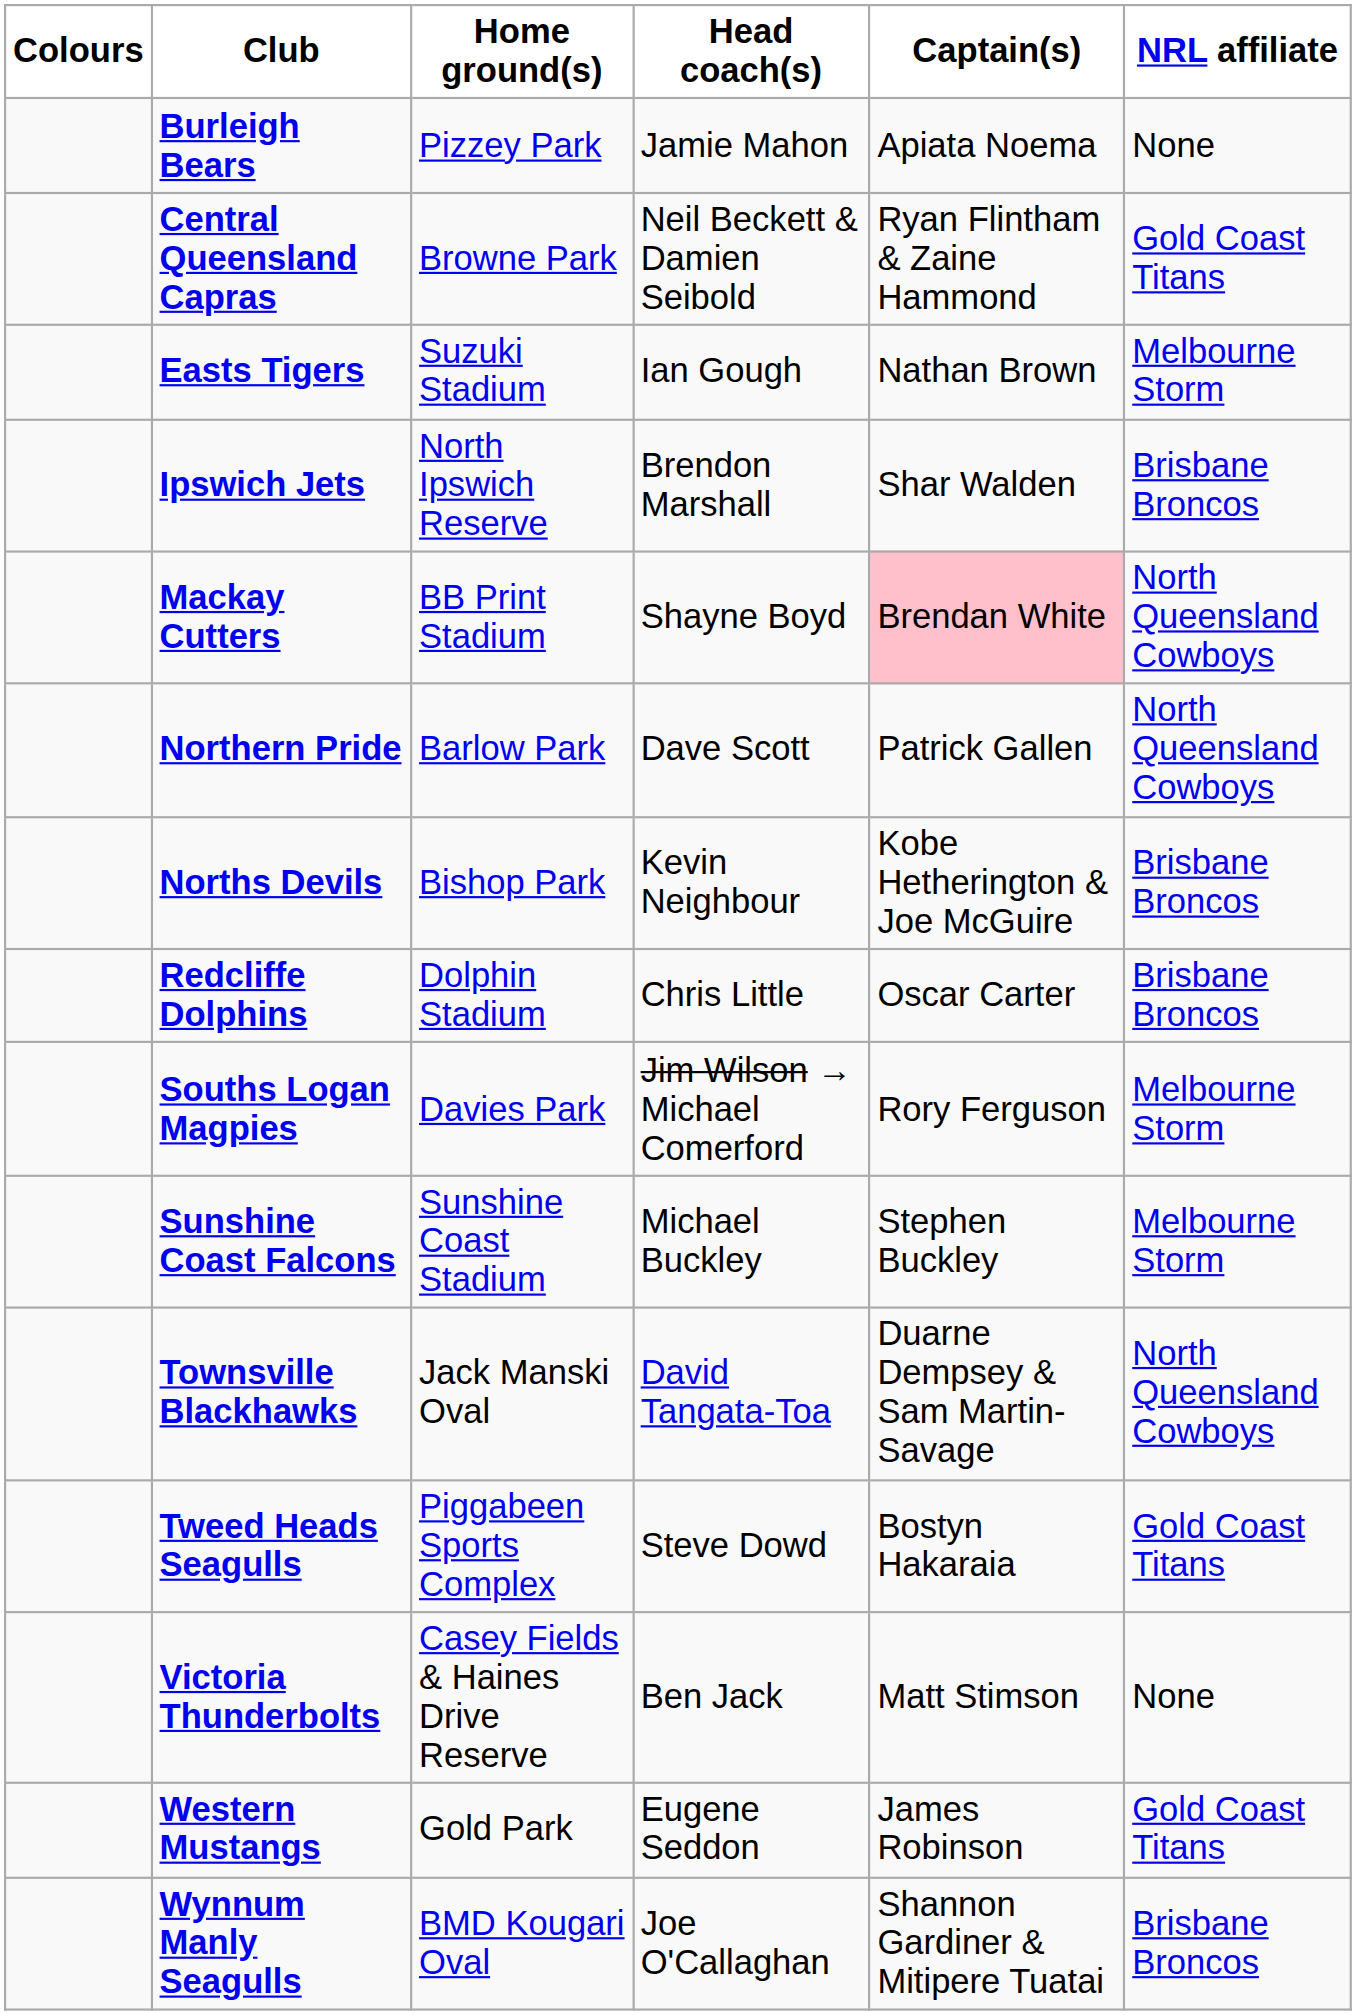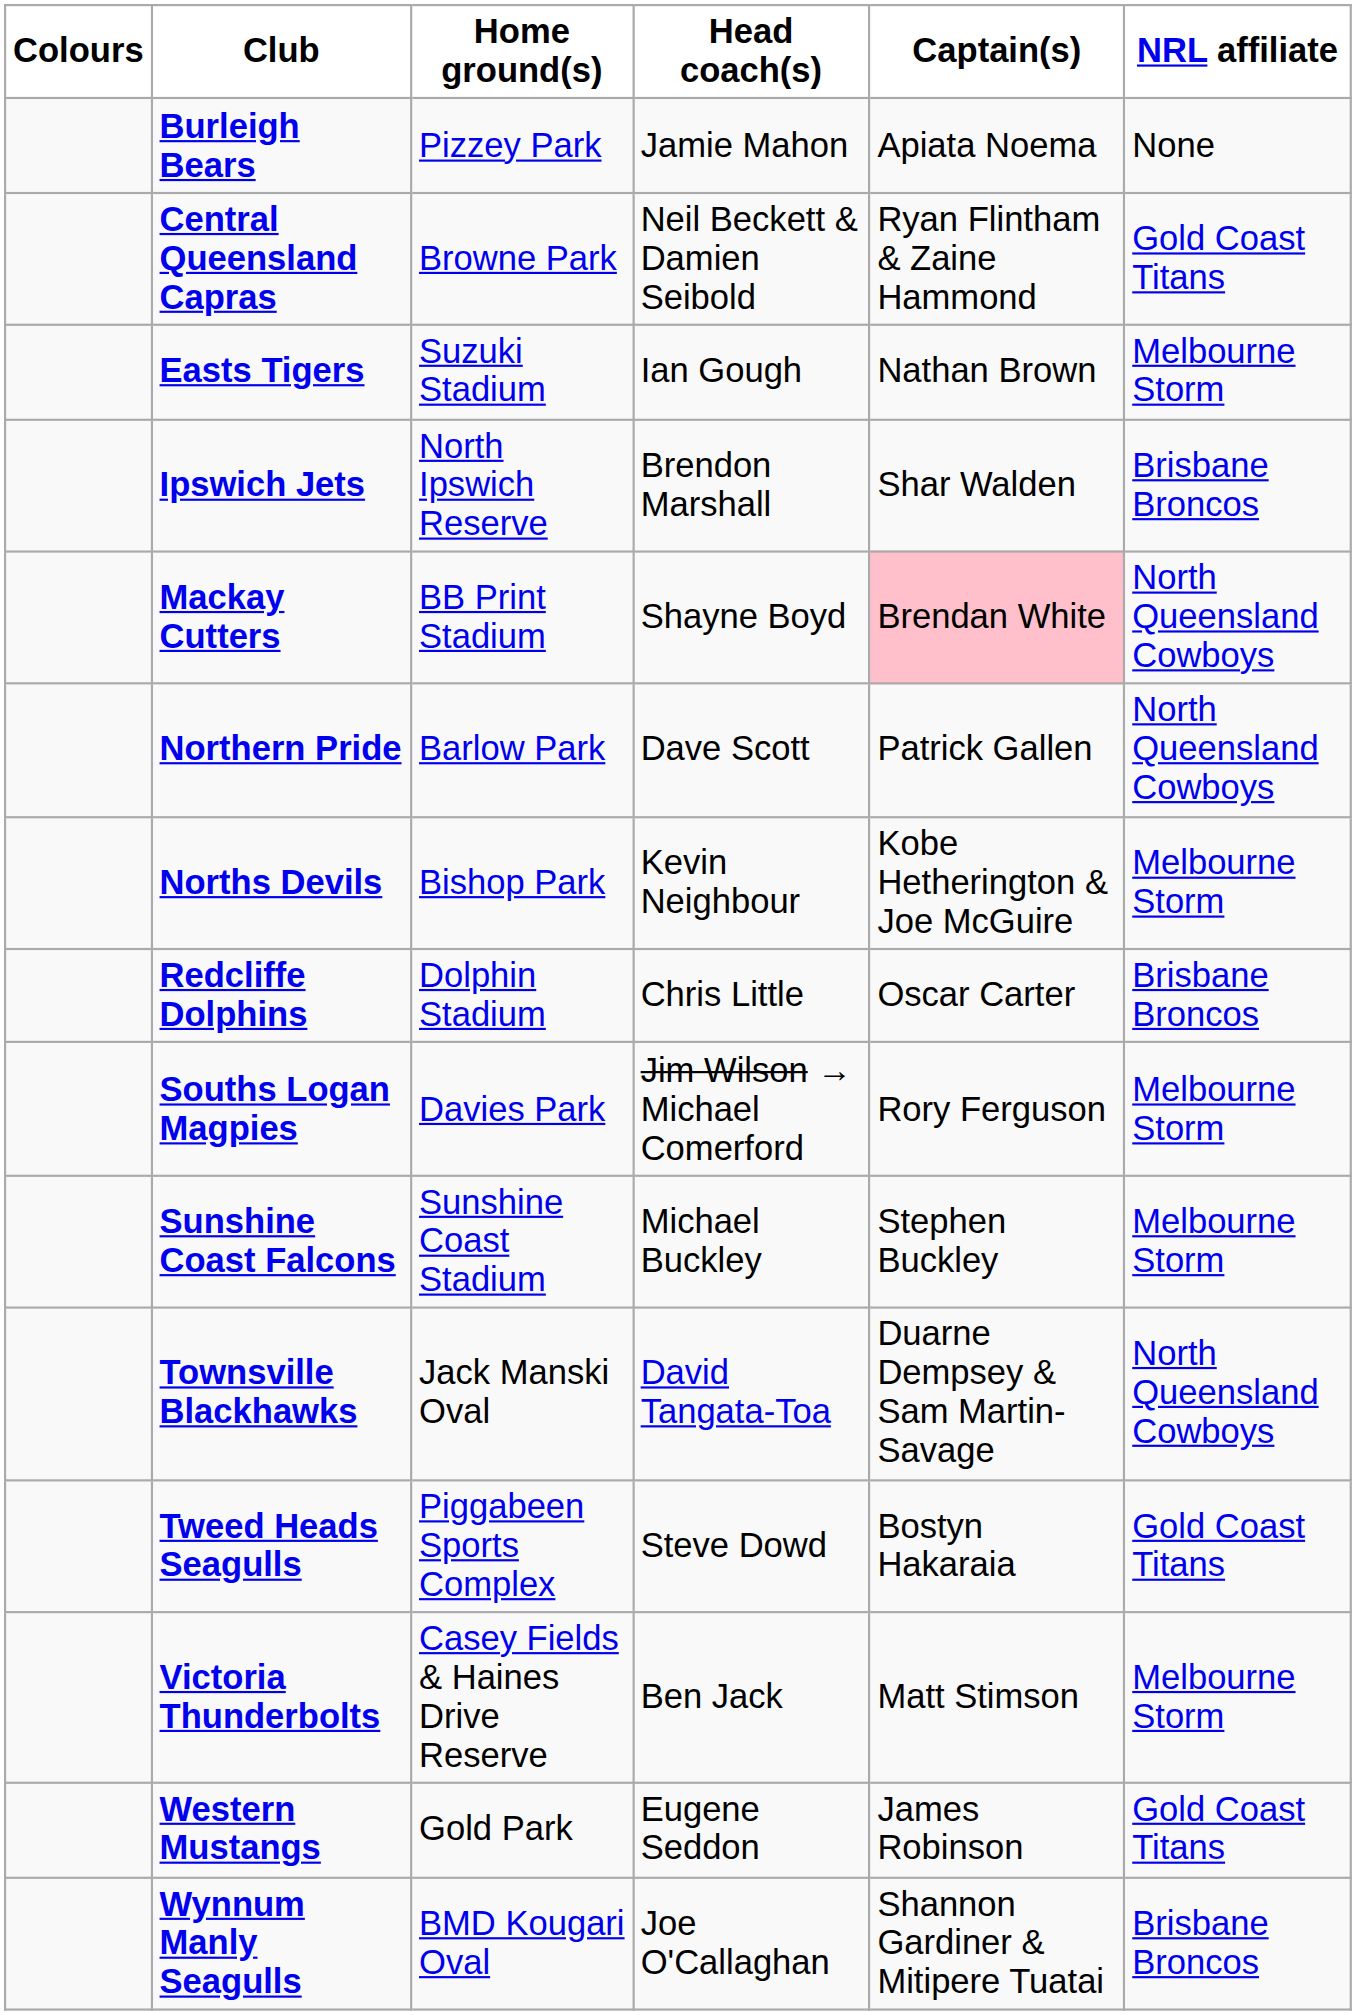Norths Devils | NRL affiliate: Brisbane Broncos -> Melbourne Storm
Victoria Thunderbolts | NRL affiliate: None -> Melbourne Storm
